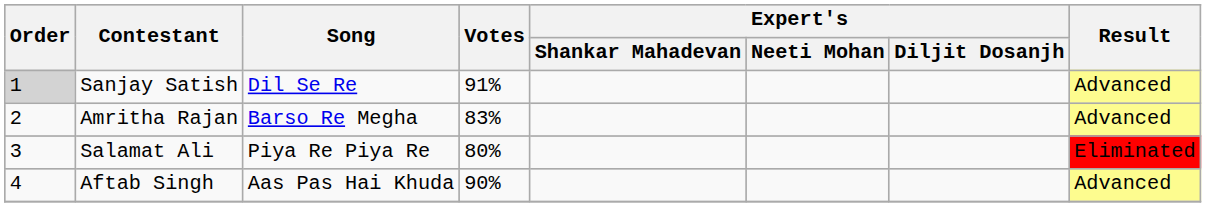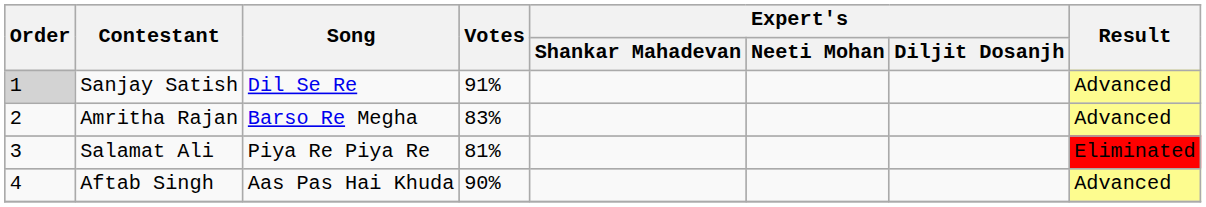Salamat Ali | Votes: 80% -> 81%
